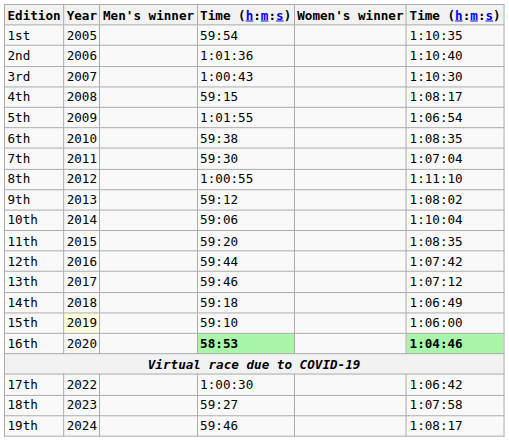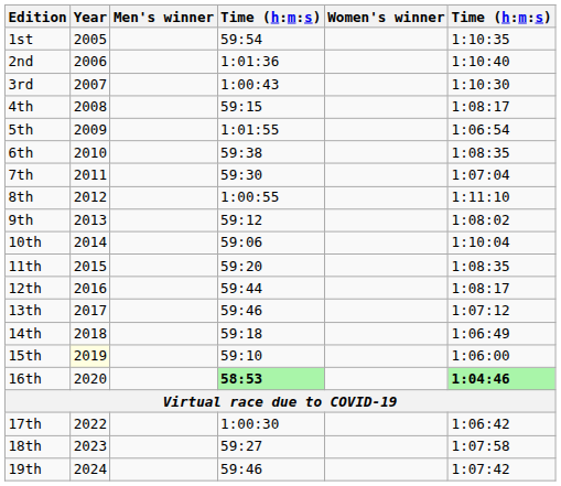12th | column 6: 1:07:42 -> 1:08:17
19th | column 6: 1:08:17 -> 1:07:42
